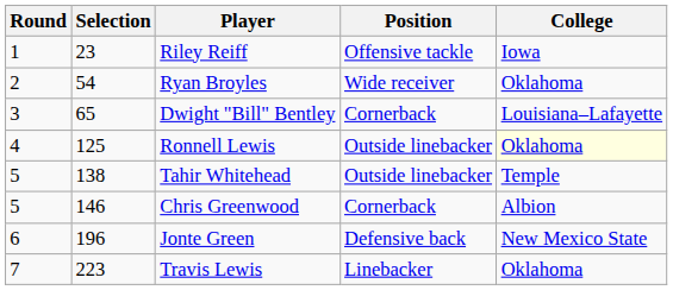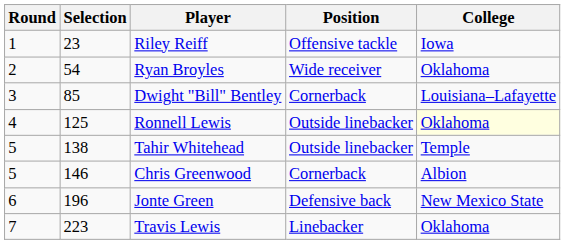Dwight "Bill" Bentley | Selection: 65 -> 85
